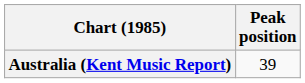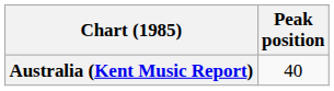Australia (Kent Music Report) | Peak position: 39 -> 40
